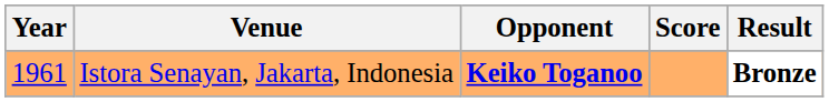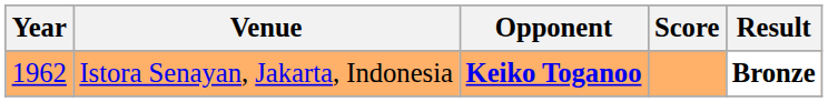Istora Senayan, Jakarta, Indonesia | Year: 1961 -> 1962
